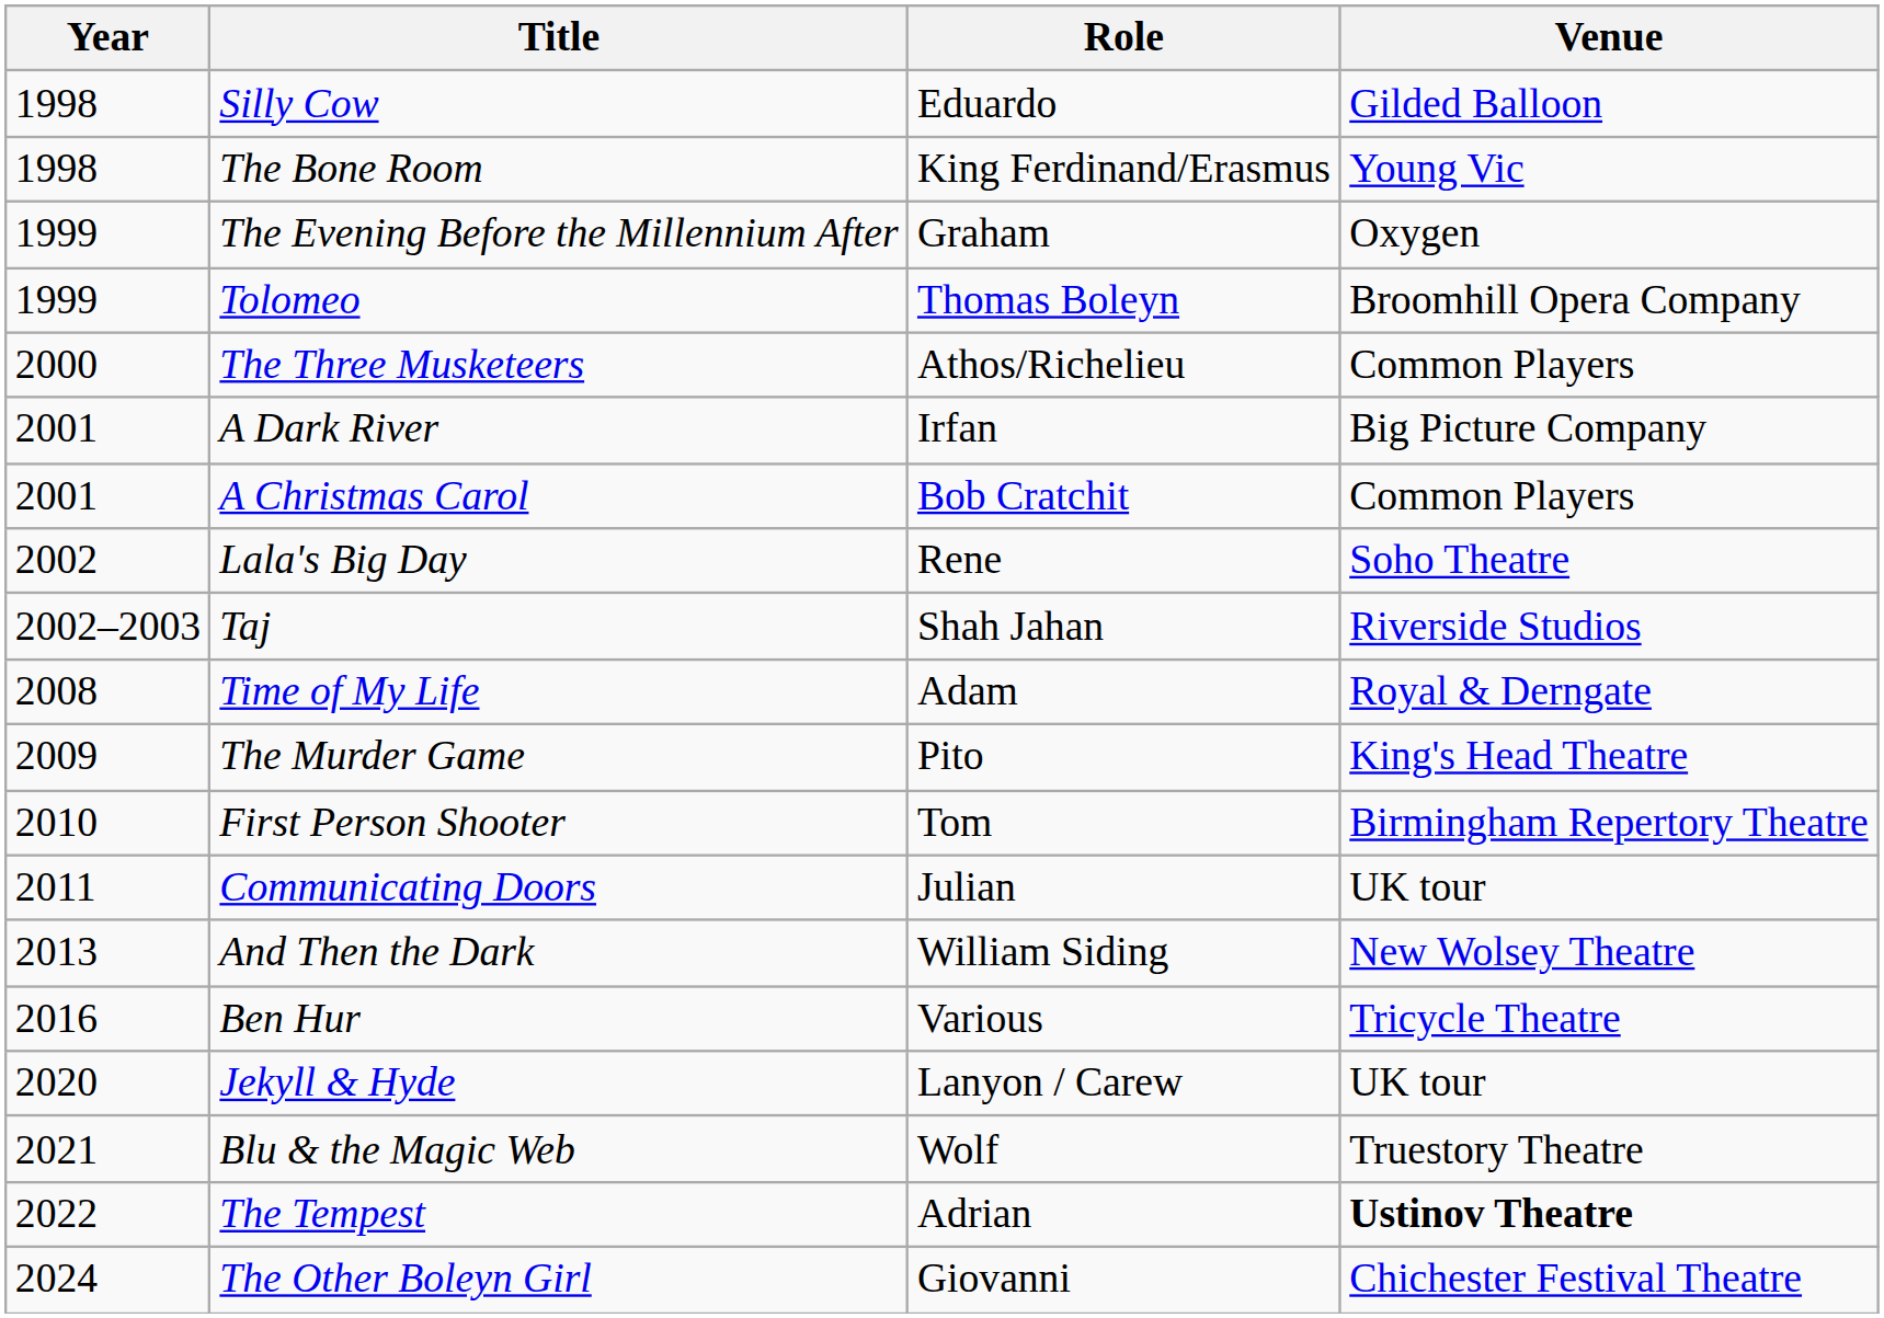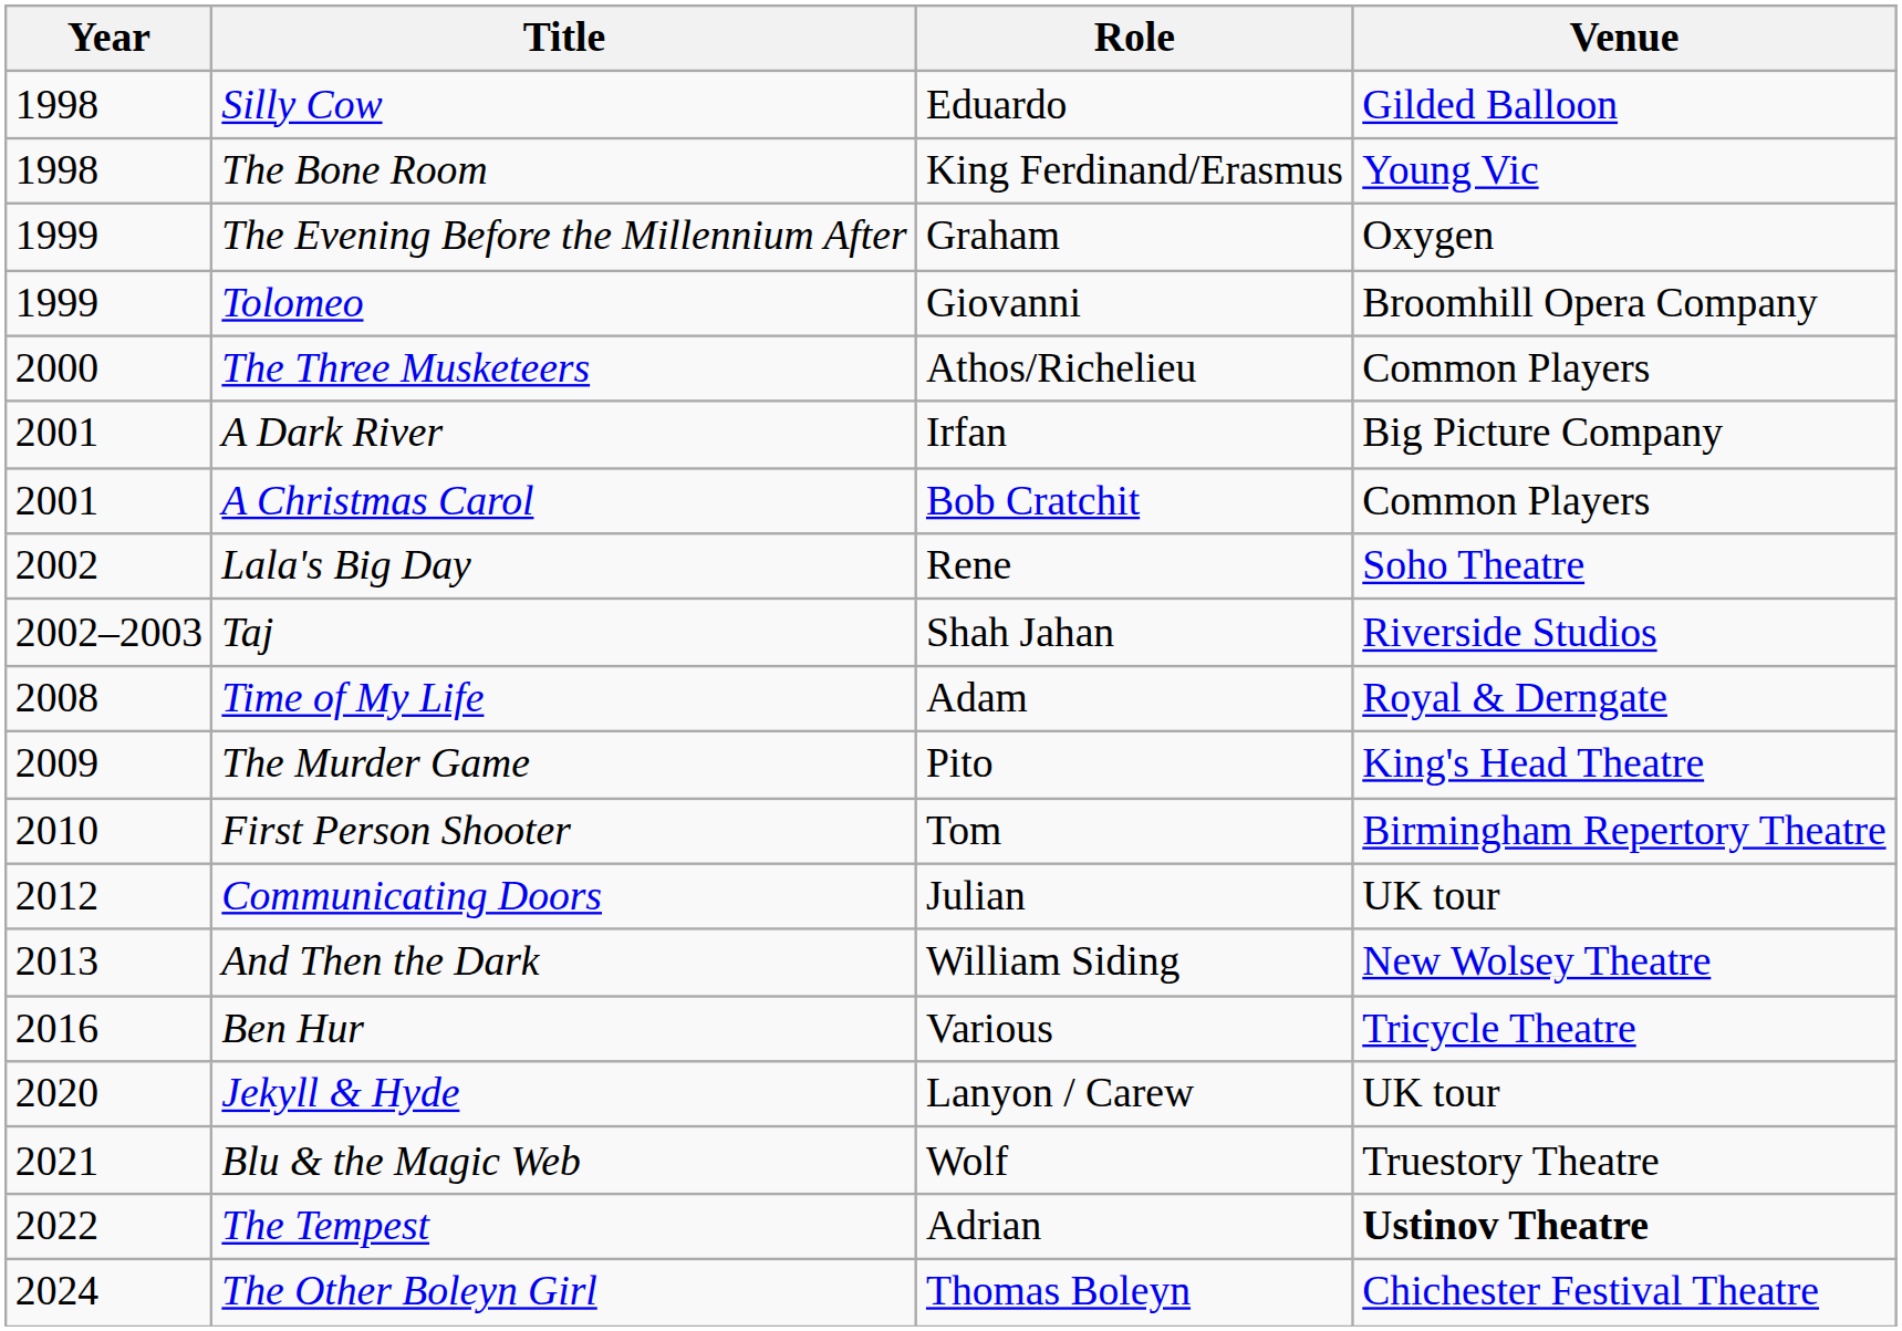Tolomeo | Role: Thomas Boleyn -> Giovanni
Communicating Doors | Year: 2011 -> 2012
The Other Boleyn Girl | Role: Giovanni -> Thomas Boleyn
